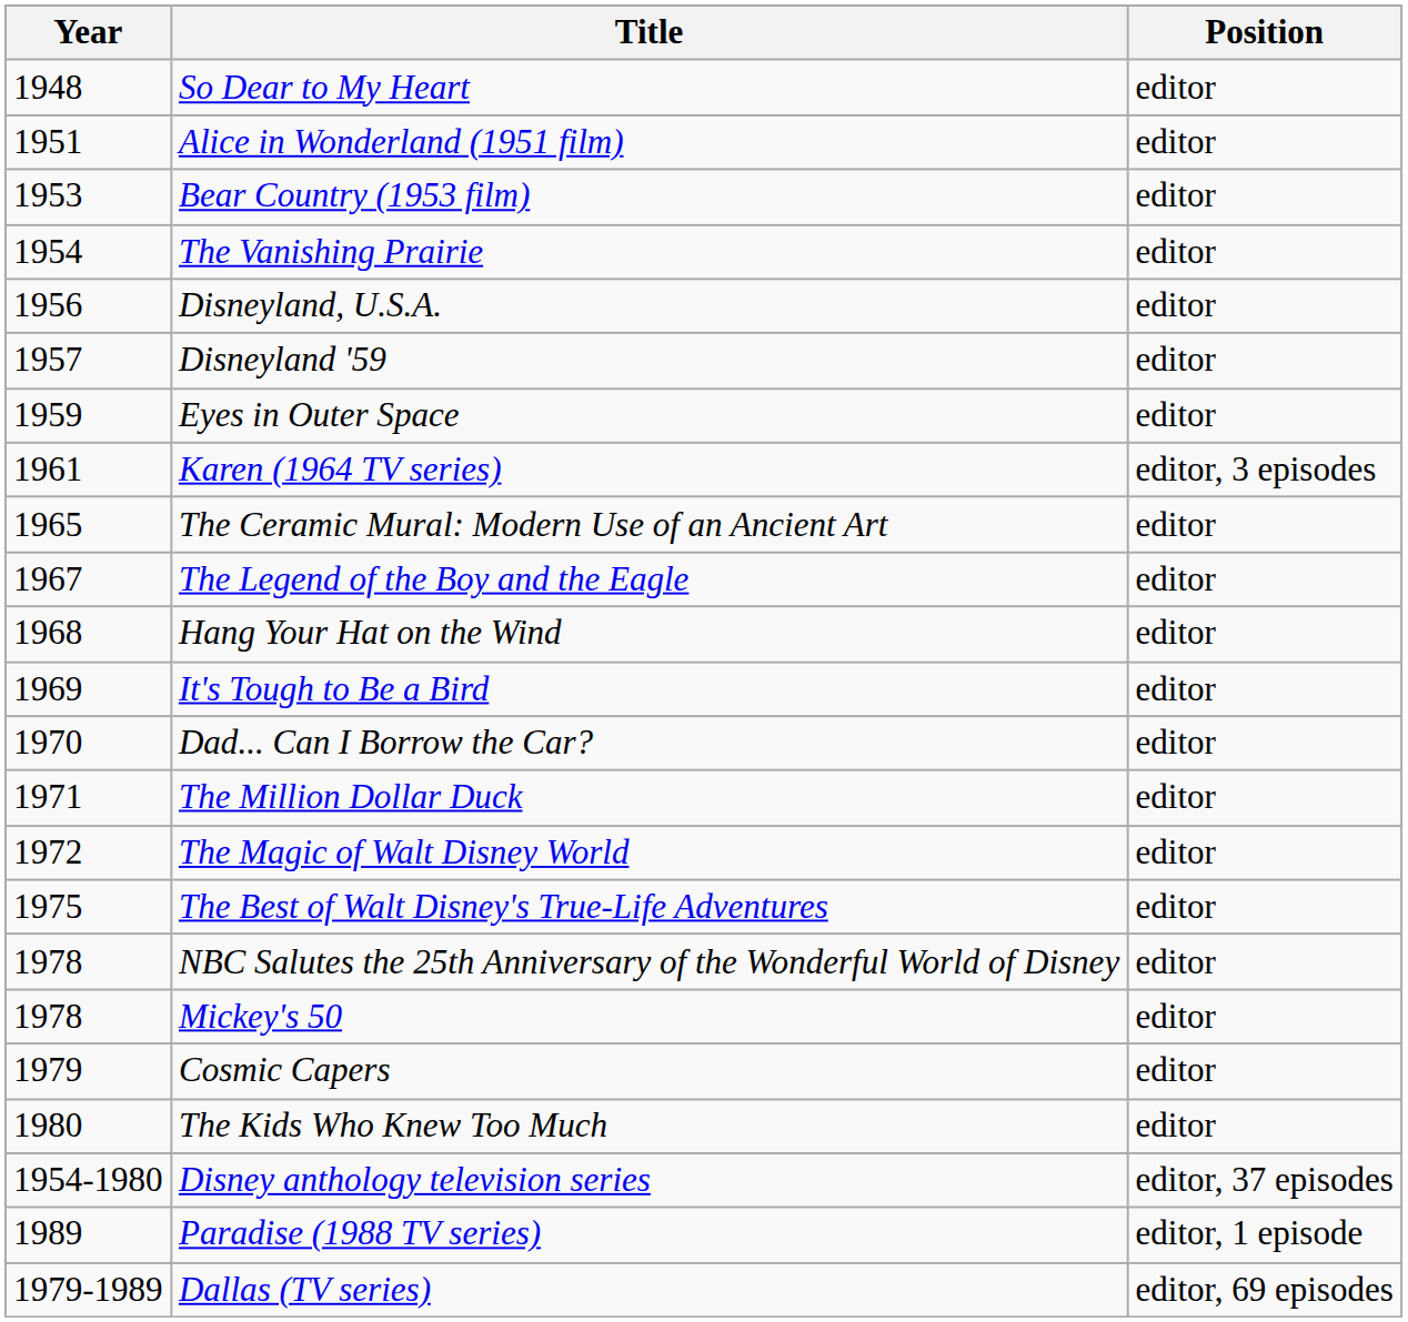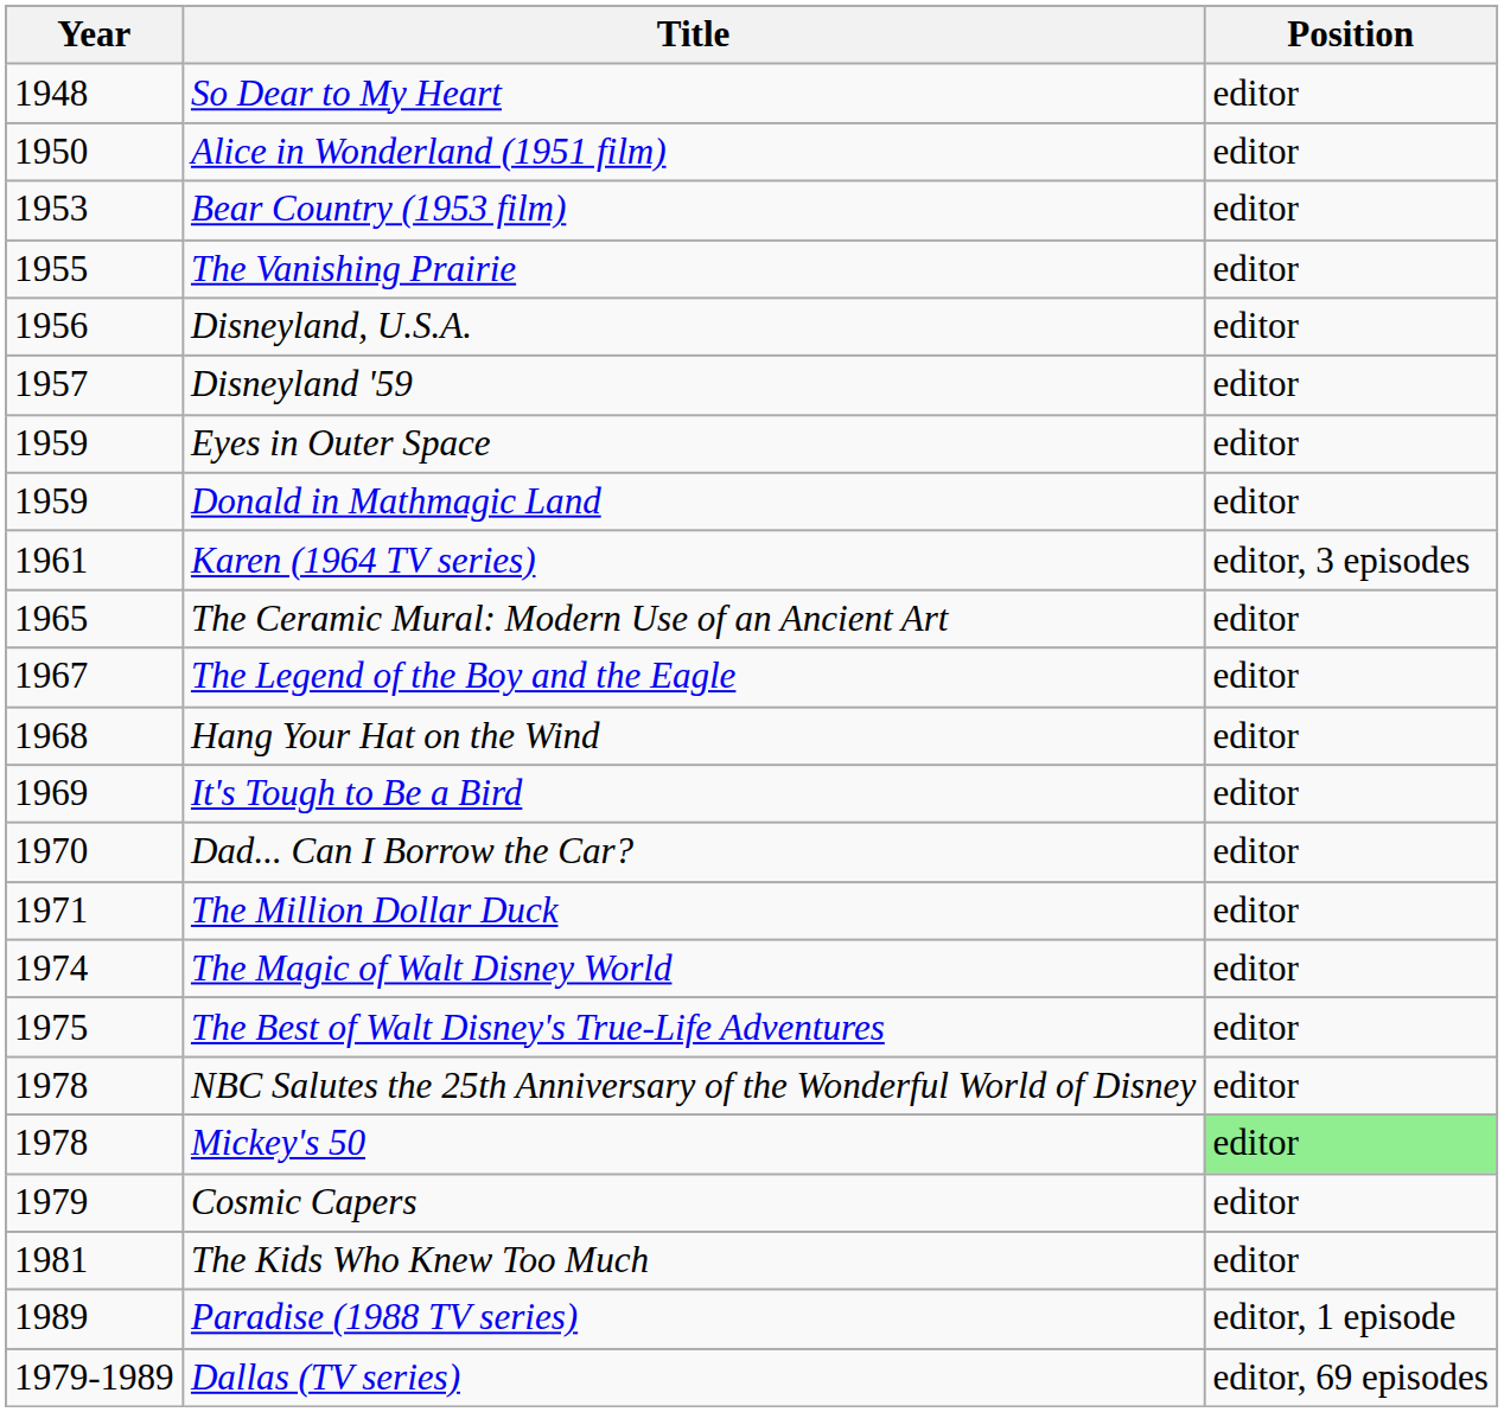Alice in Wonderland (1951 film) | Year: 1951 -> 1950
The Vanishing Prairie | Year: 1954 -> 1955
+ row: 1959 | Donald in Mathmagic Land | editor
The Magic of Walt Disney World | Year: 1972 -> 1974
Mickey's 50 | Position: no background -> lightgreen background
The Kids Who Knew Too Much | Year: 1980 -> 1981
- row: 1954-1980 | Disney anthology television series | editor, 37 episodes
